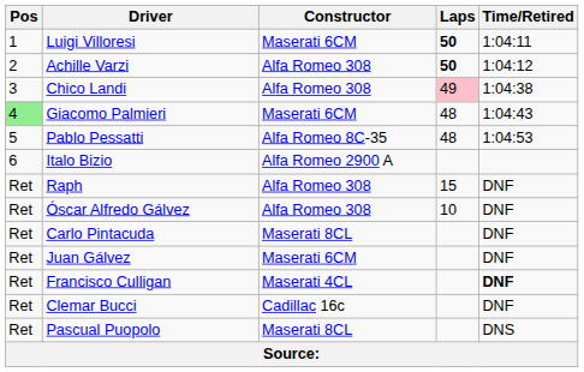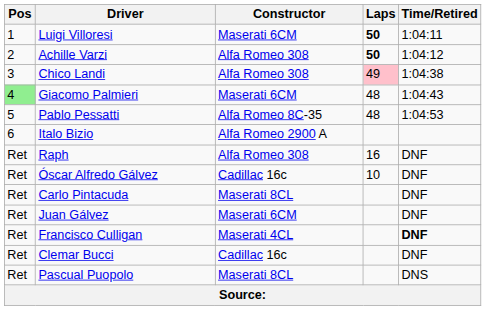Raph | Laps: 15 -> 16
Óscar Alfredo Gálvez | Constructor: Alfa Romeo 308 -> Cadillac 16c
